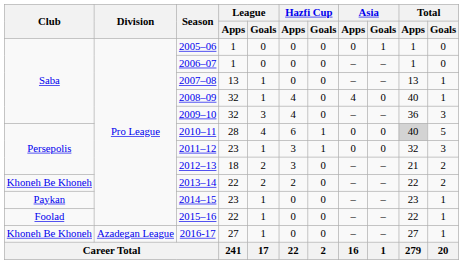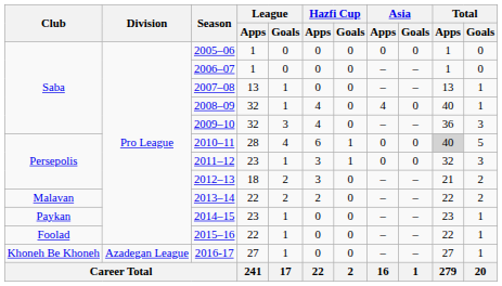2005–06 | Asia / Goals: 1 -> 0
2013–14 | Club: Khoneh Be Khoneh -> Malavan
